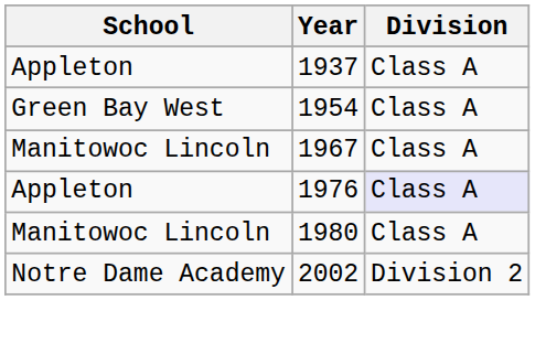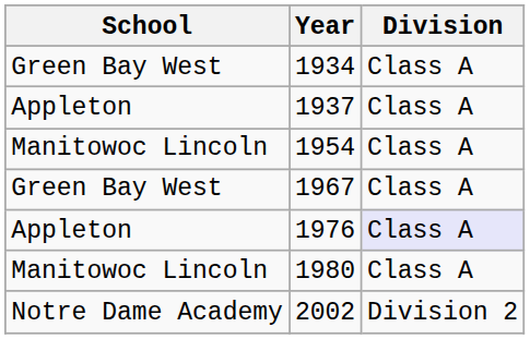+ row: Green Bay West | 1934 | Class A
1954 | School: Green Bay West -> Manitowoc Lincoln
1967 | School: Manitowoc Lincoln -> Green Bay West
